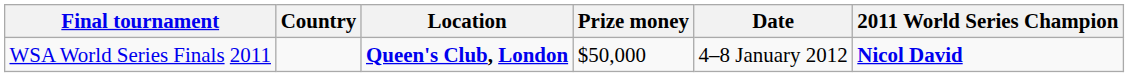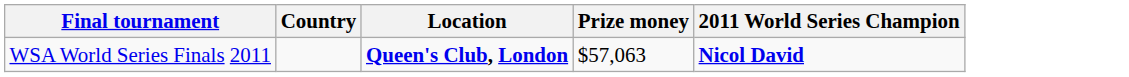- column: Date | 4–8 January 2012
WSA World Series Finals 2011 | Prize money: $50,000 -> $57,063
